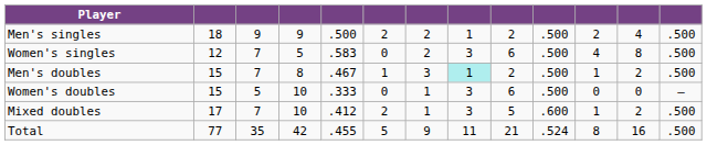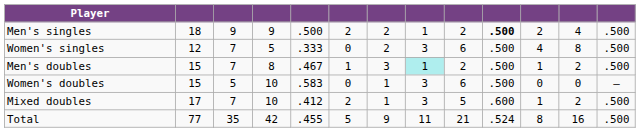Men's singles | column 10: normal -> bold
Women's singles | column 5: .583 -> .333
Women's doubles | column 5: .333 -> .583
